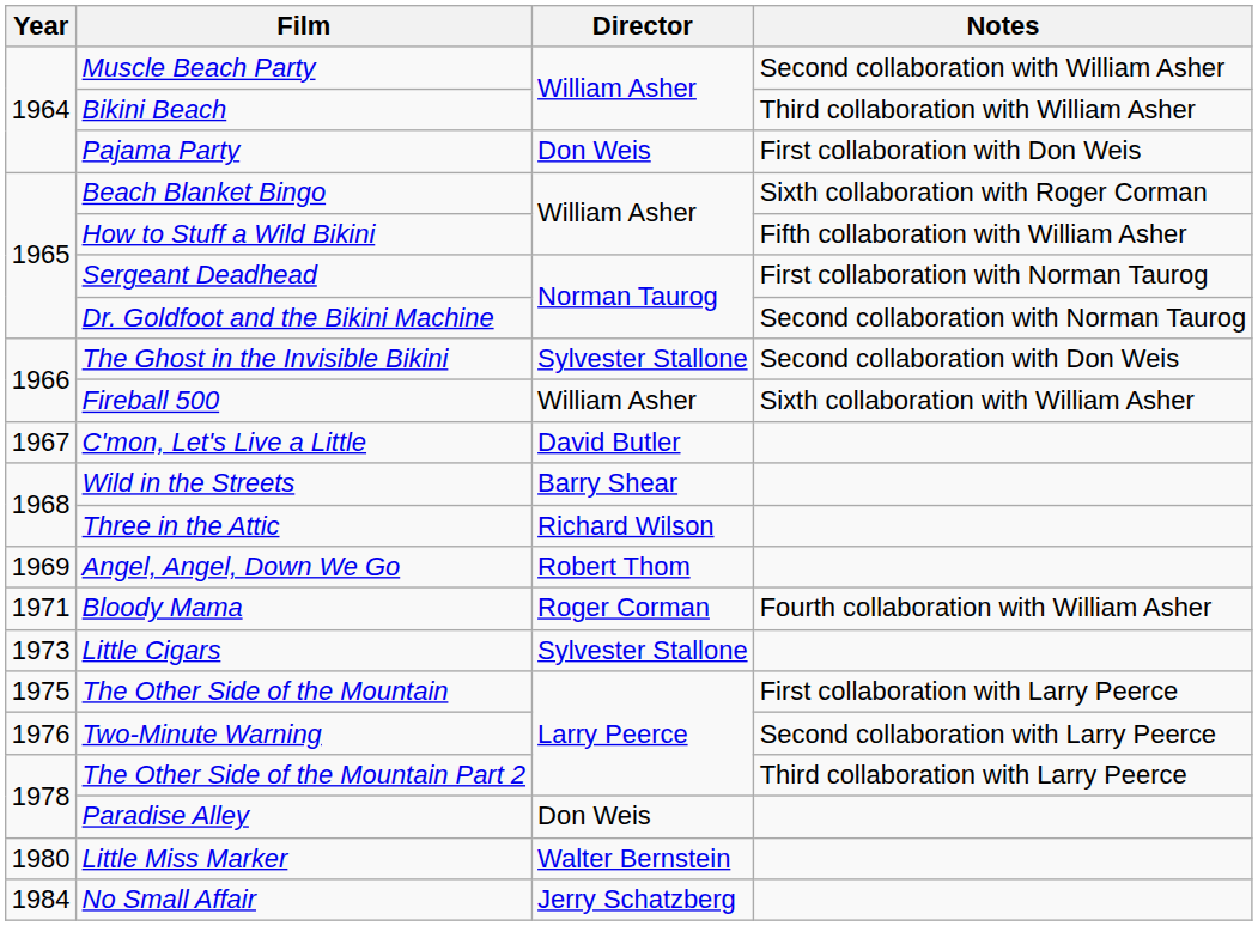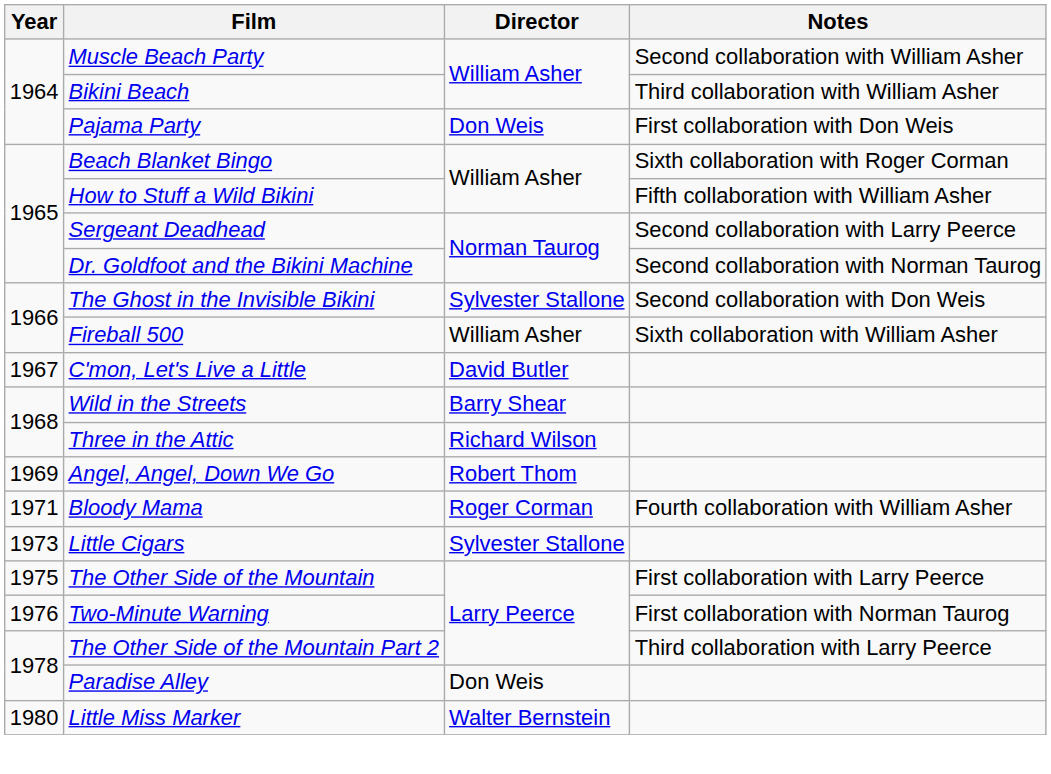Sergeant Deadhead | Notes: First collaboration with Norman Taurog -> Second collaboration with Larry Peerce
Two-Minute Warning | Notes: Second collaboration with Larry Peerce -> First collaboration with Norman Taurog
- row: 1984 | No Small Affair | Jerry Schatzberg
